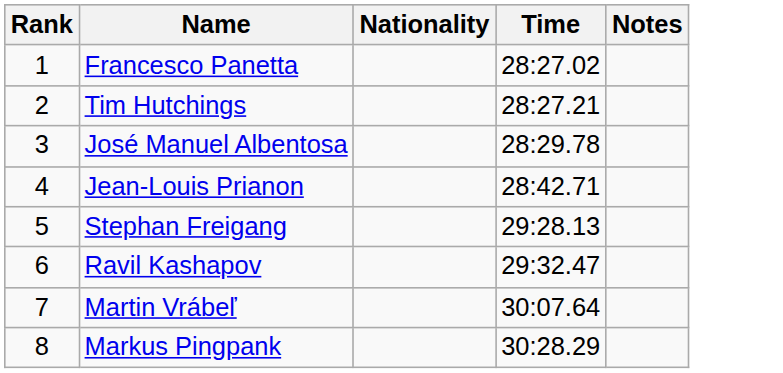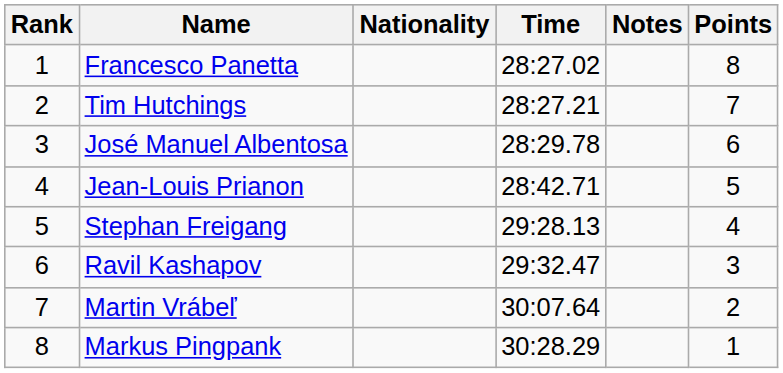+ column: Points | 8 | 7 | 6 | 5 | 4 | 3 | 2 | 1
